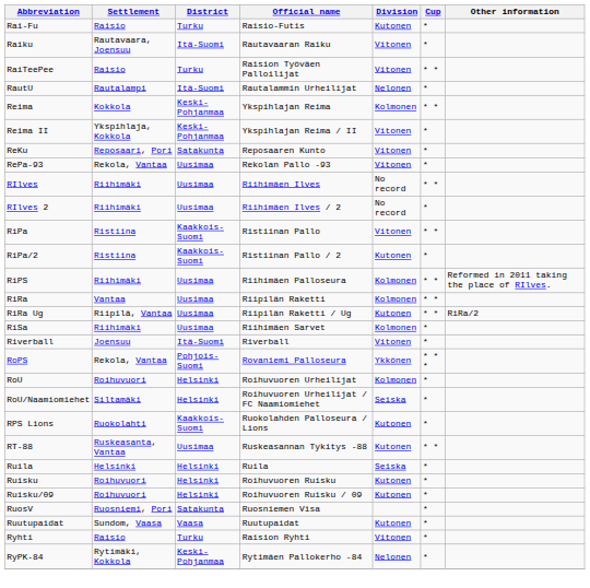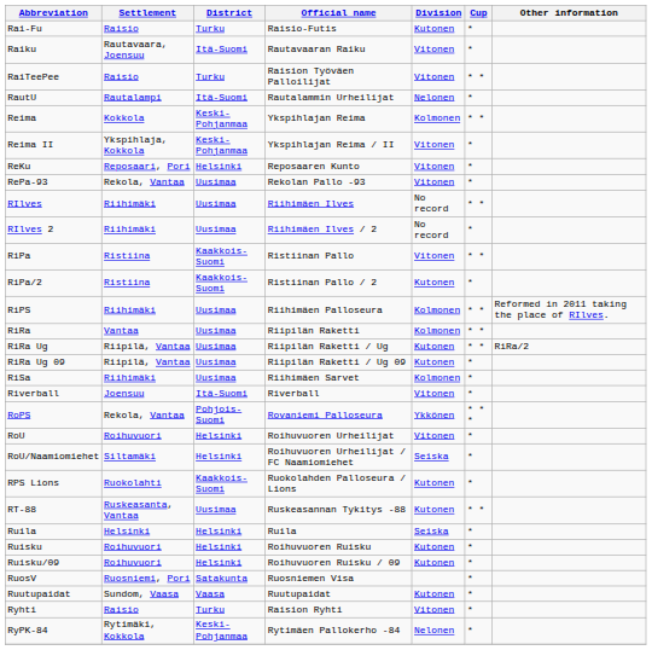ReKu | District: Satakunta -> Helsinki
+ row: RiRa Ug 09 | Riipilä, Vantaa | Uusimaa | Riipilän Raketti / Ug 09 | Kutonen | *
RoU | Division: Kolmonen -> Vitonen
